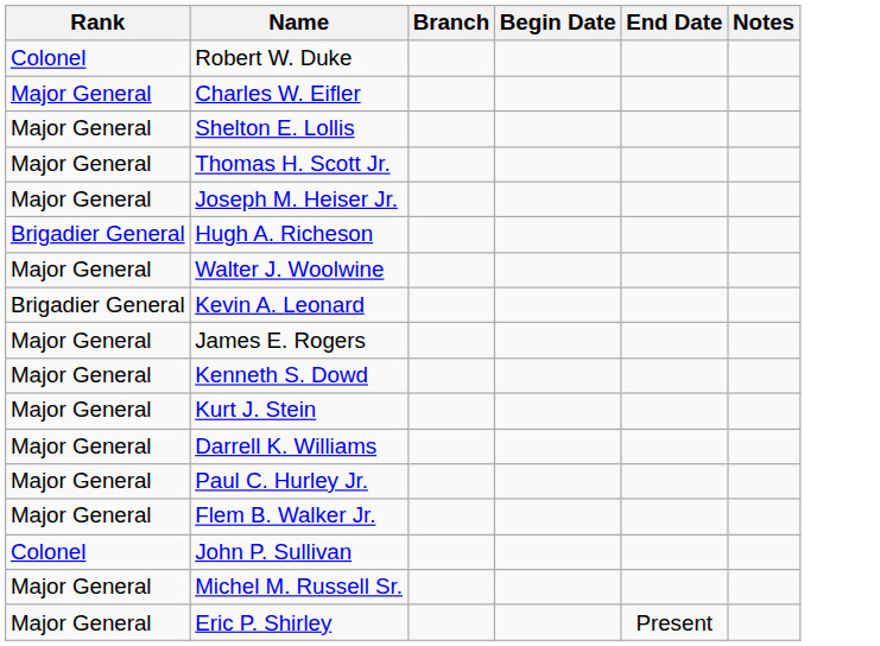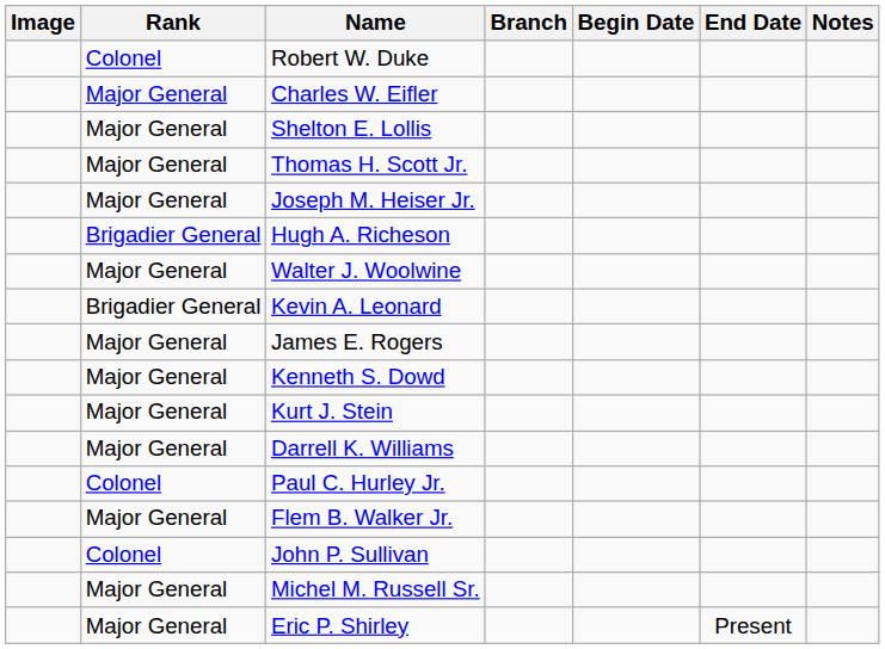+ column: Image
Paul C. Hurley Jr. | Rank: Major General -> Colonel
